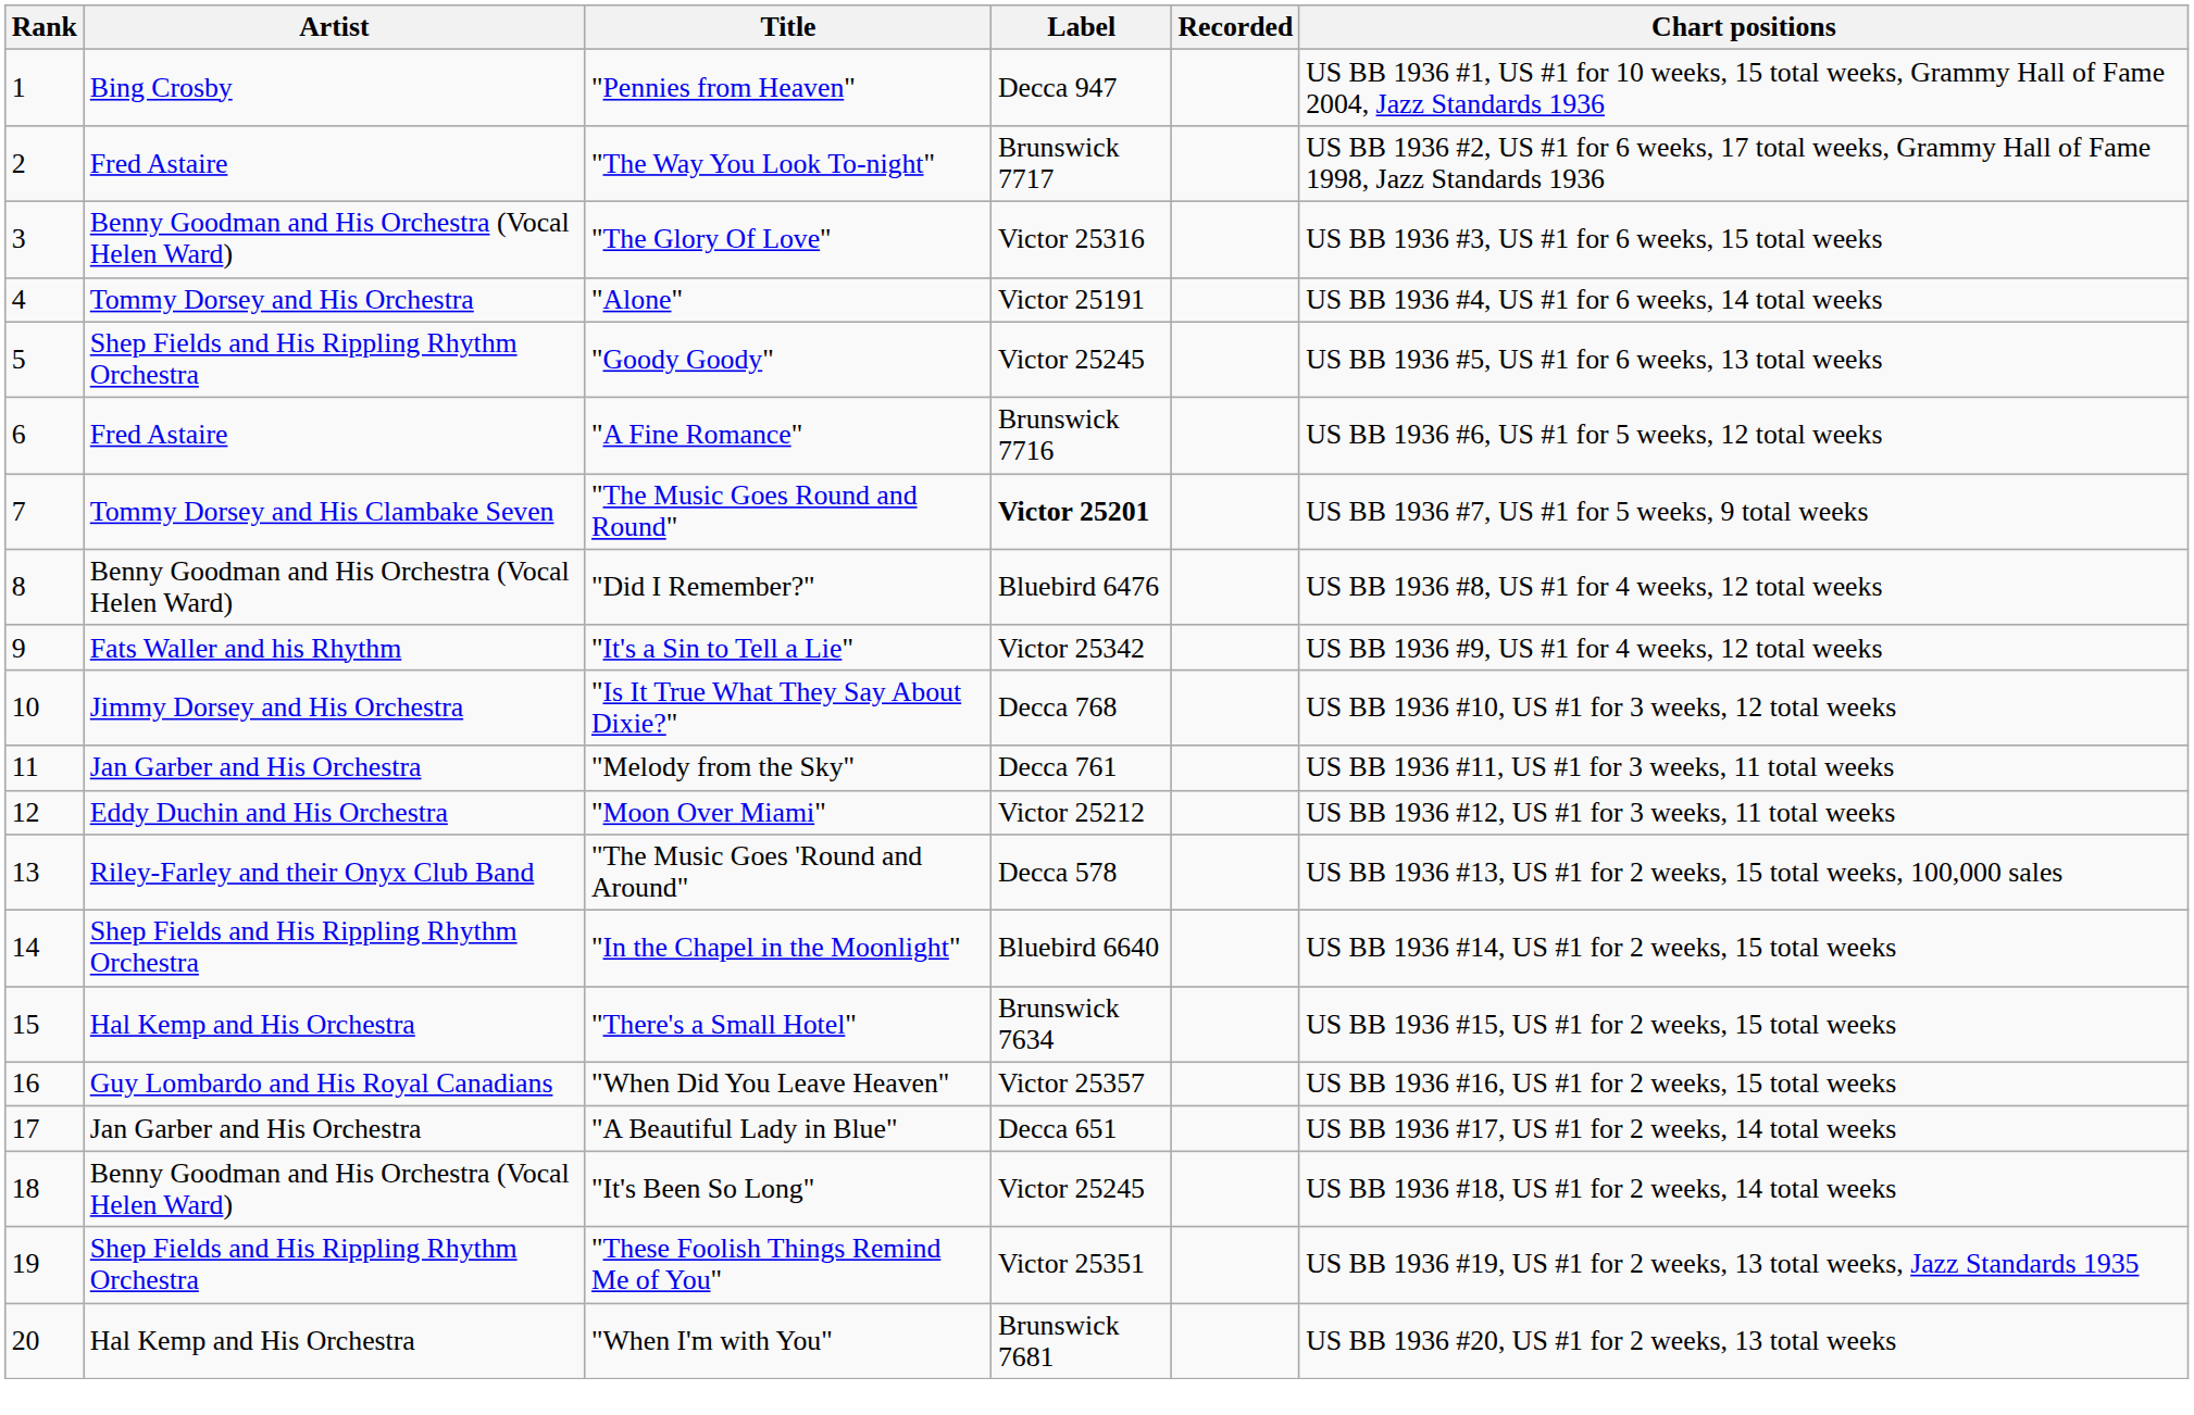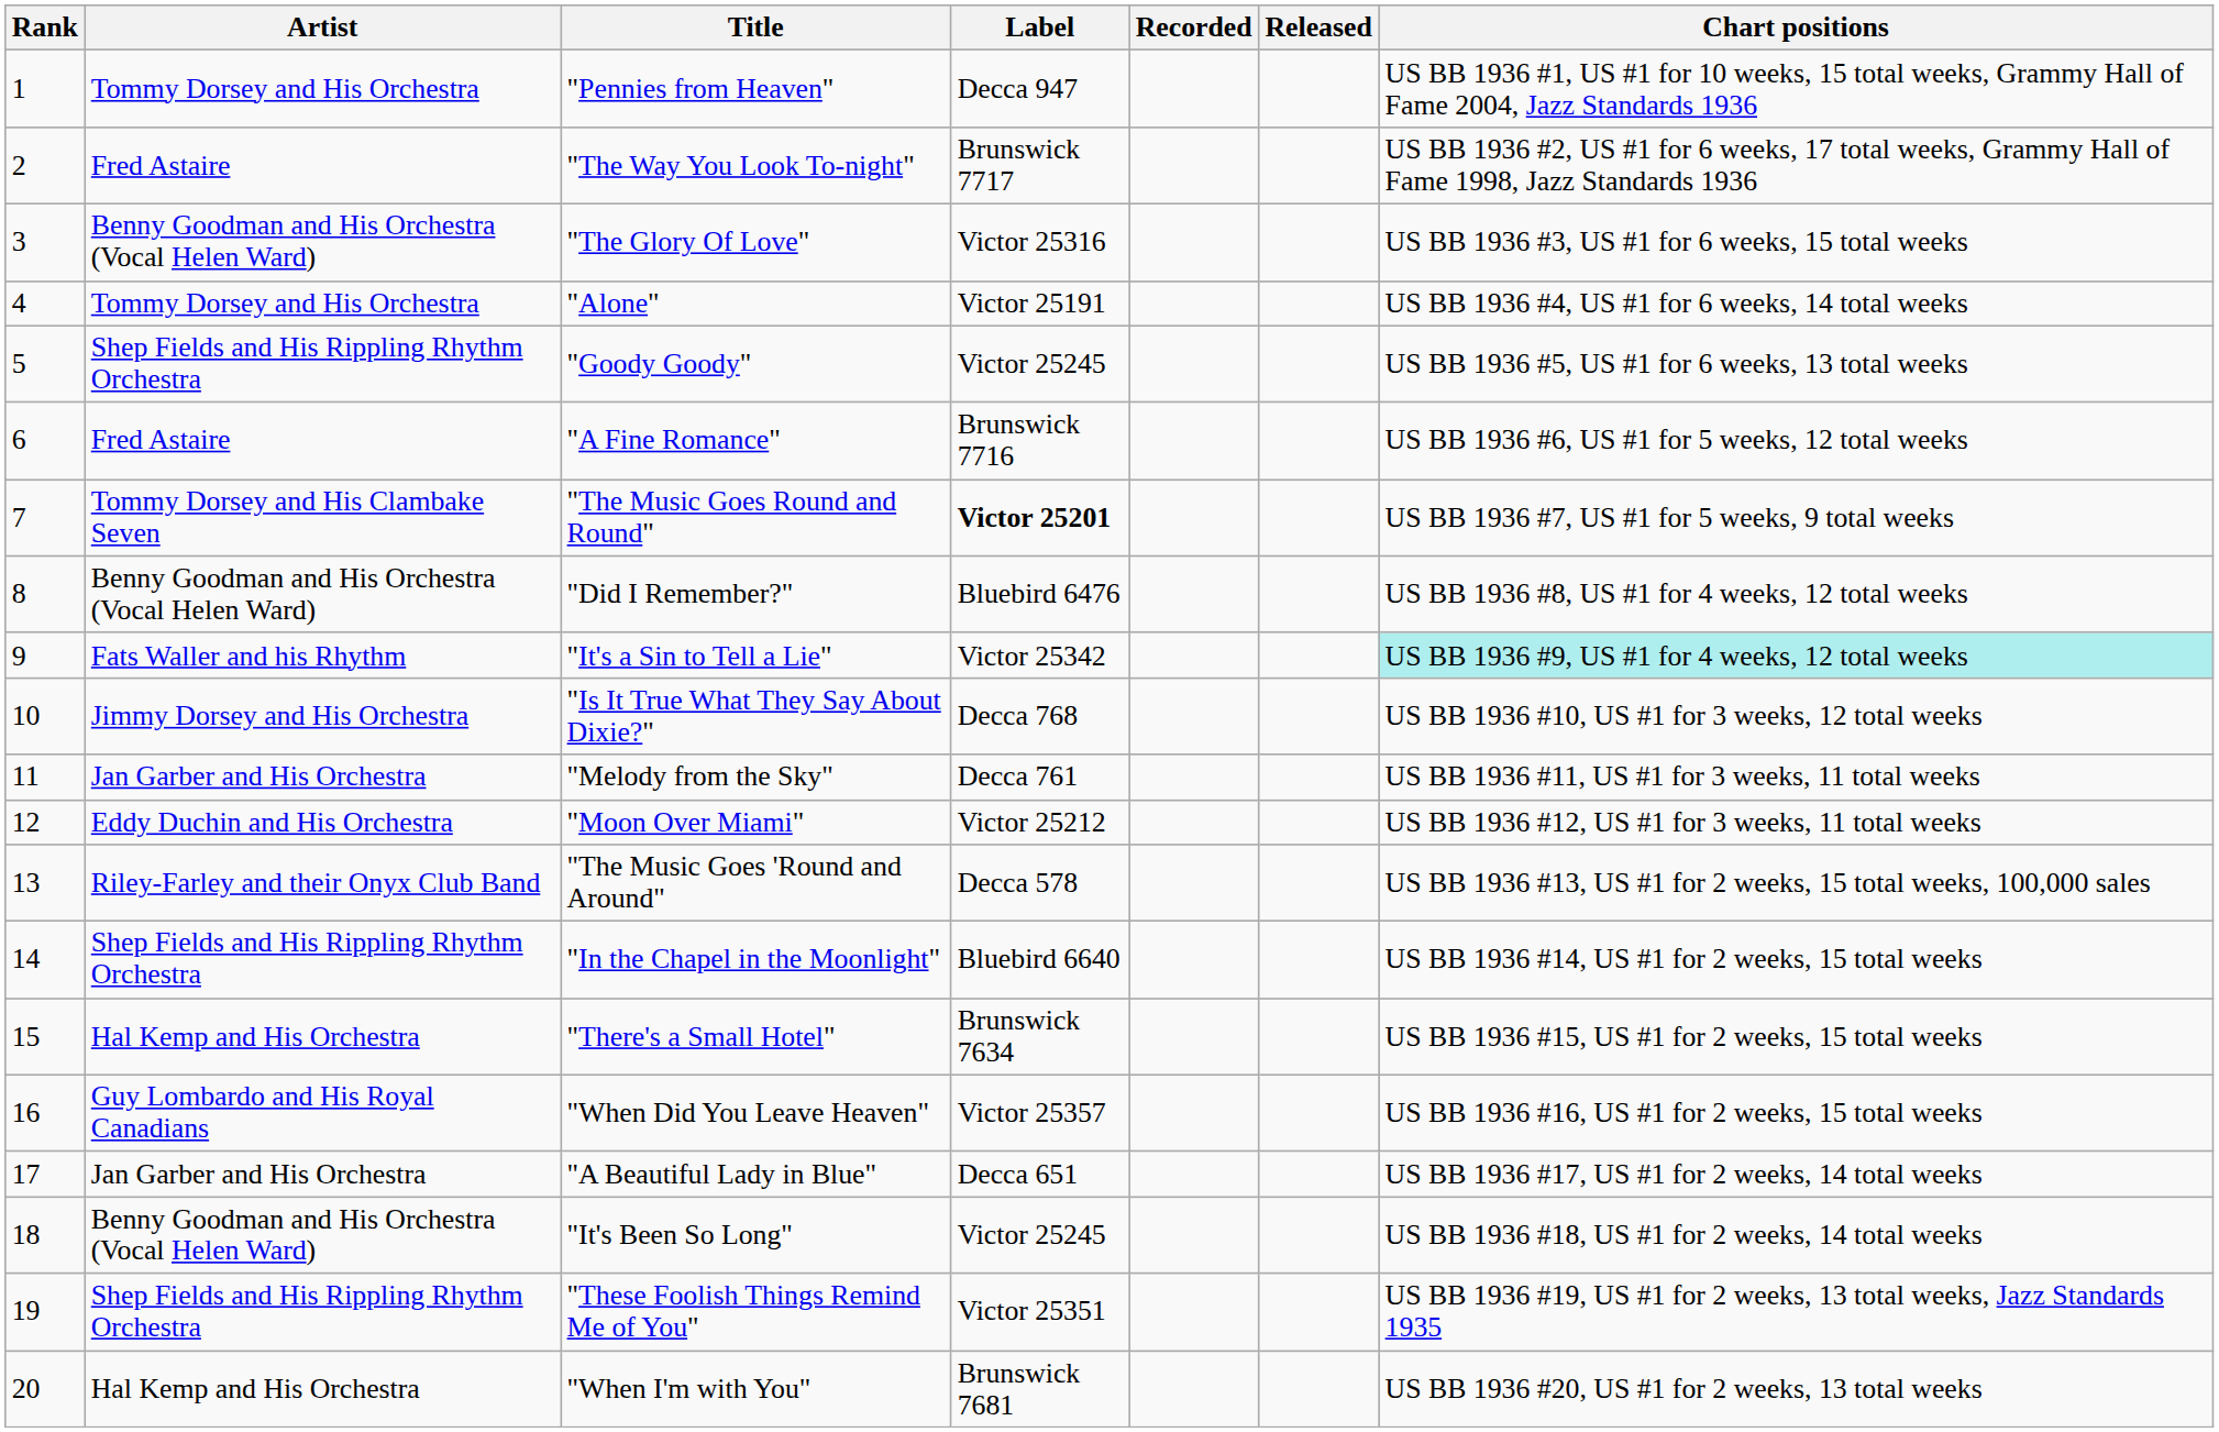+ column: Released
"Pennies from Heaven" | Artist: Bing Crosby -> Tommy Dorsey and His Orchestra
"It's a Sin to Tell a Lie" | Chart positions: no background -> paleturquoise background
